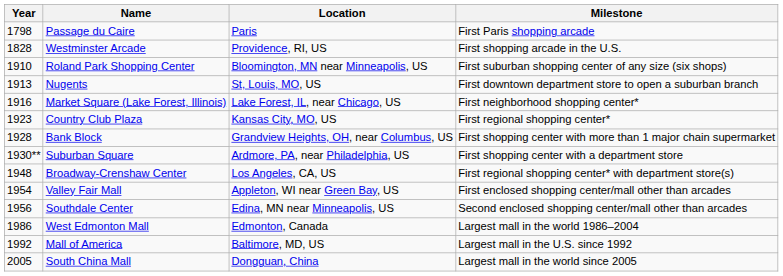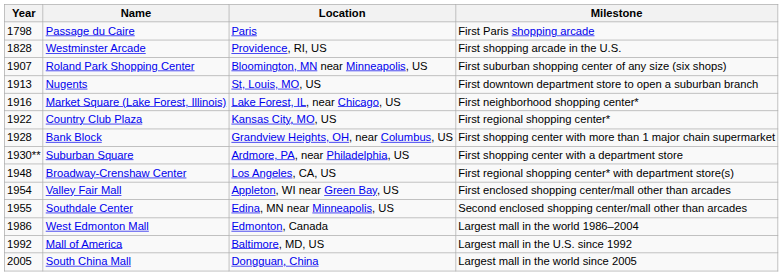Roland Park Shopping Center | Year: 1910 -> 1907
Country Club Plaza | Year: 1923 -> 1922
Southdale Center | Year: 1956 -> 1955
